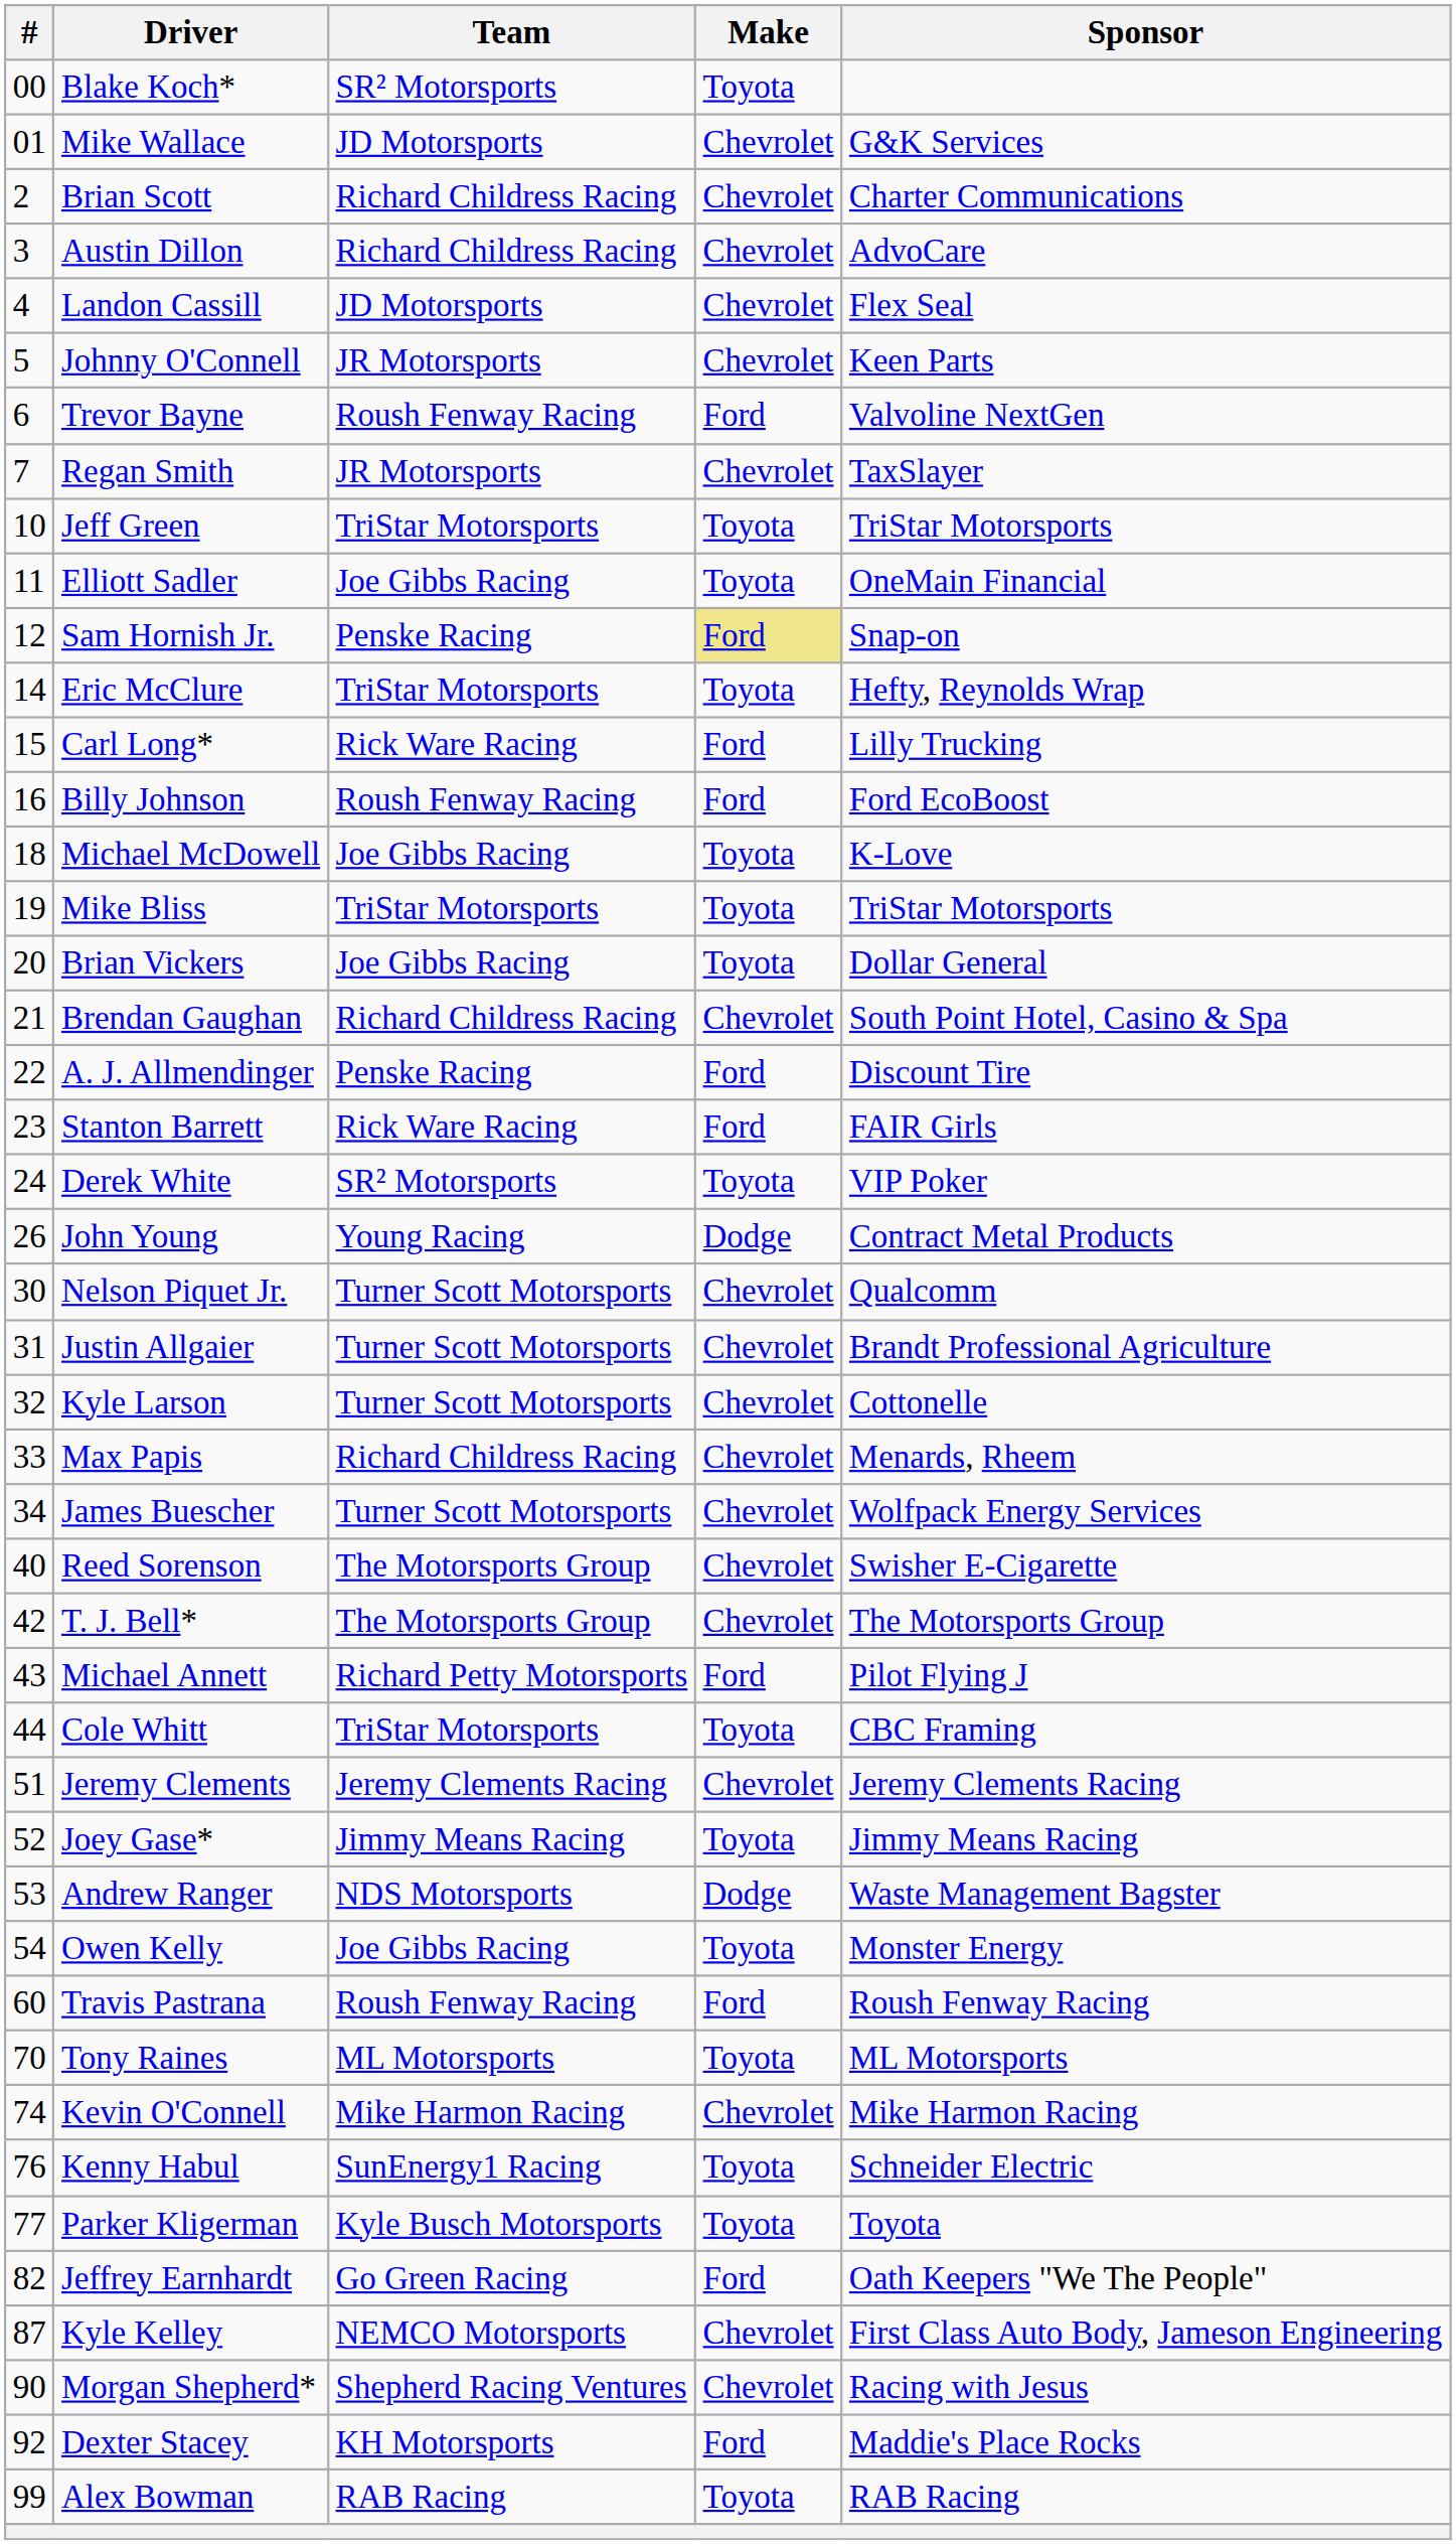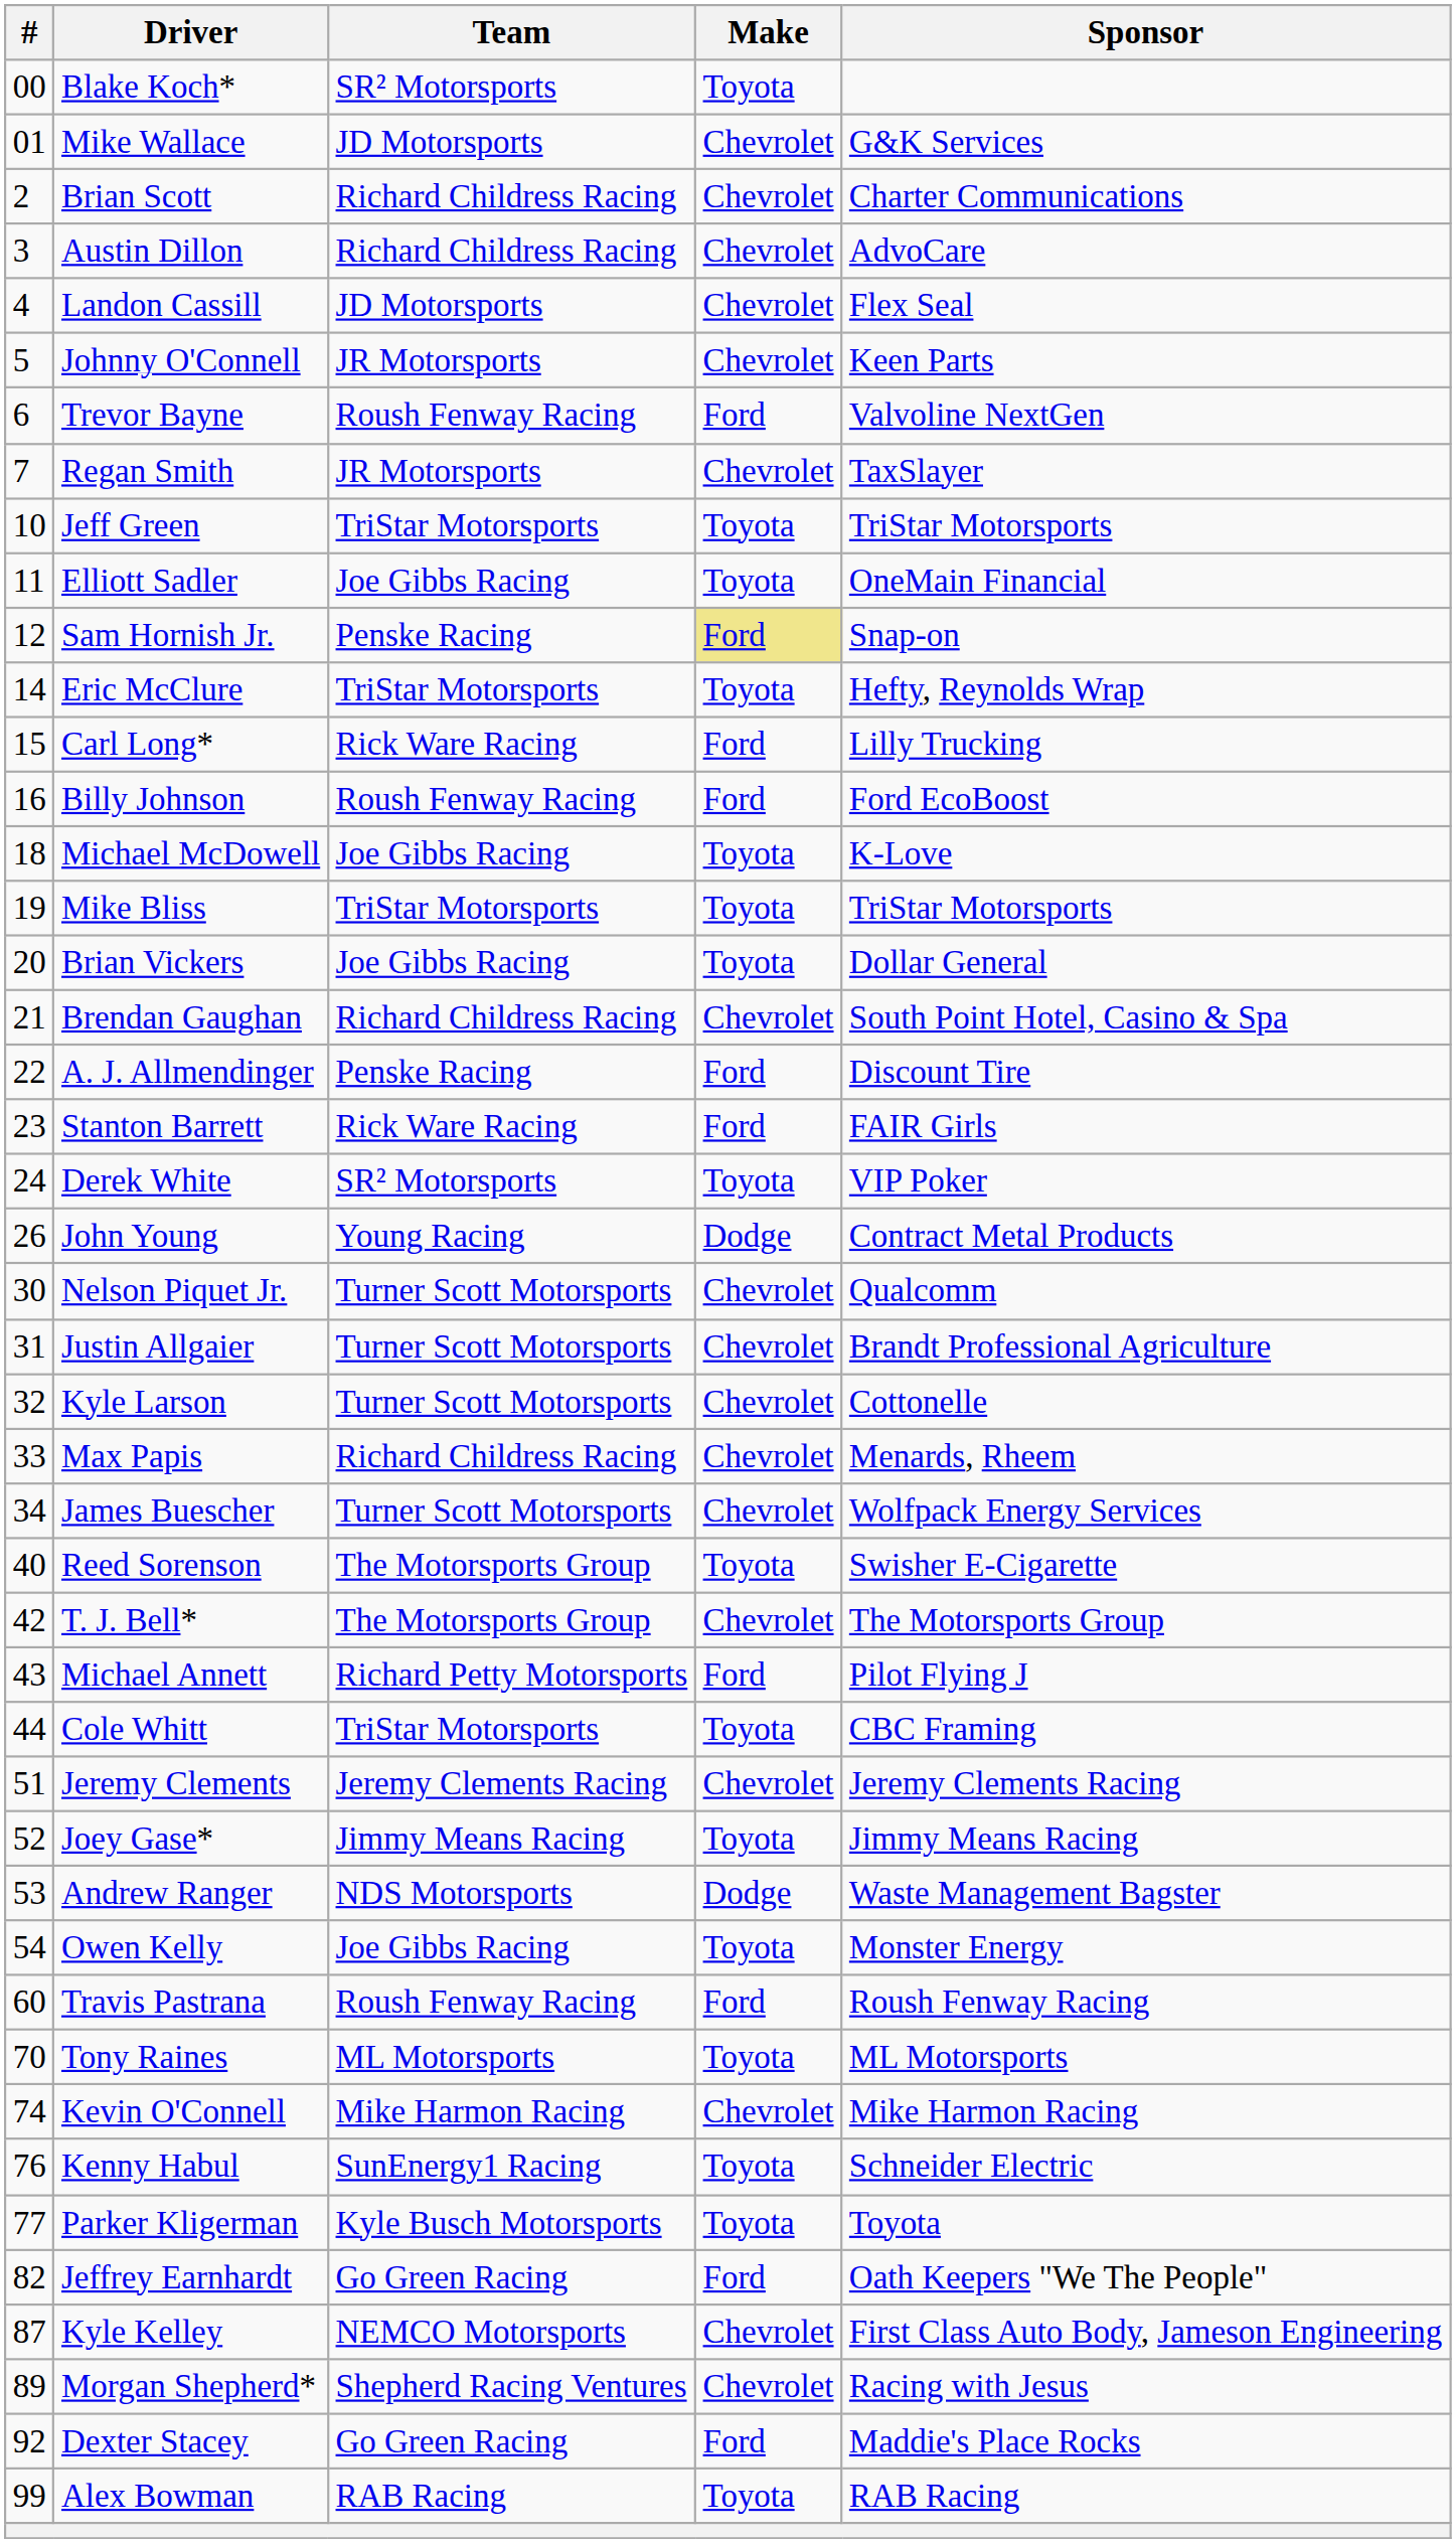Reed Sorenson | Make: Chevrolet -> Toyota
Morgan Shepherd* | #: 90 -> 89
Dexter Stacey | Team: KH Motorsports -> Go Green Racing
